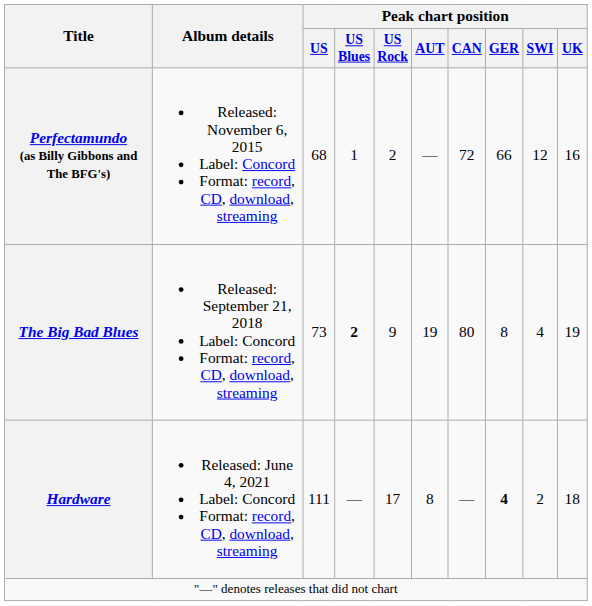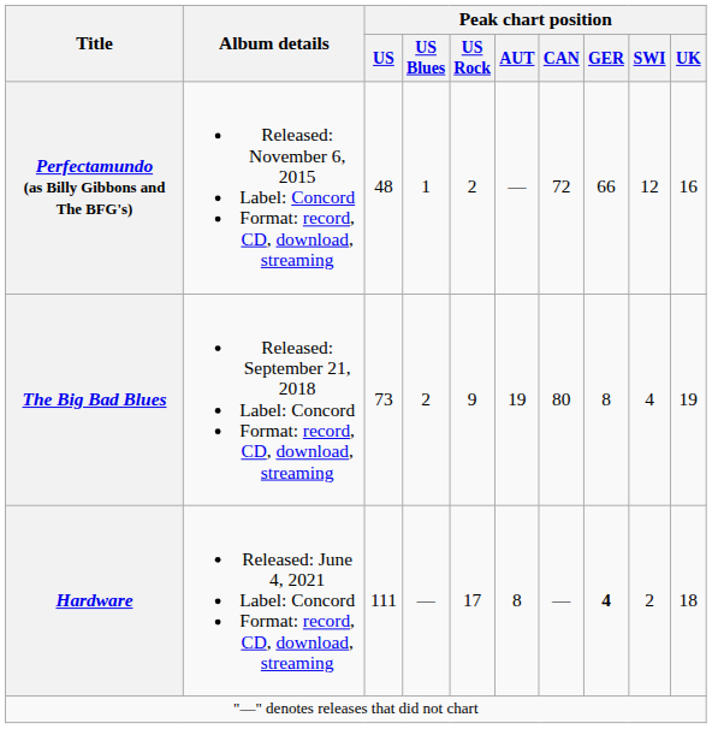Perfectamundo (as Billy Gibbons and The BFG's) | Peak chart position / US: 68 -> 48
The Big Bad Blues | Peak chart position / US Blues: bold -> normal
